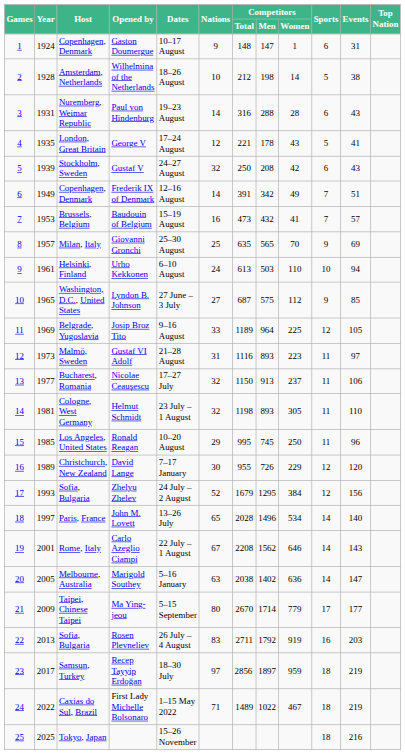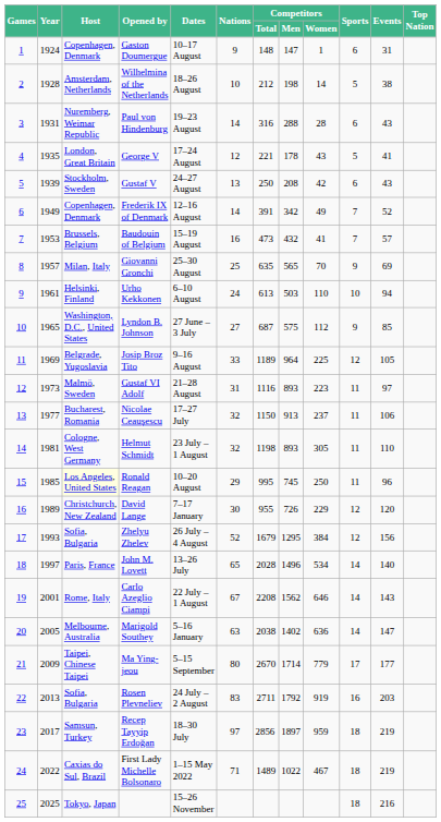Gustaf V | Nations: 32 -> 13
Frederik IX of Denmark | Events: 51 -> 52
Ronald Reagan | Host: no background -> lightyellow background
Zhelyu Zhelev | Dates: 24 July – 2 August -> 26 July – 4 August
Rosen Plevneliev | Dates: 26 July – 4 August -> 24 July – 2 August
